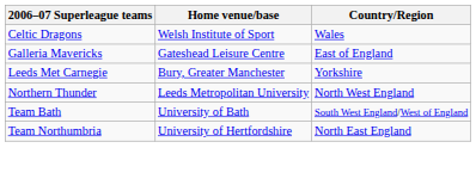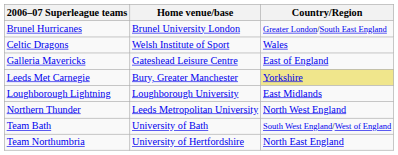+ row: Brunel Hurricanes | Brunel University London | Greater London/South East England
Leeds Met Carnegie | Country/Region: no background -> khaki background
+ row: Loughborough Lightning | Loughborough University | East Midlands
